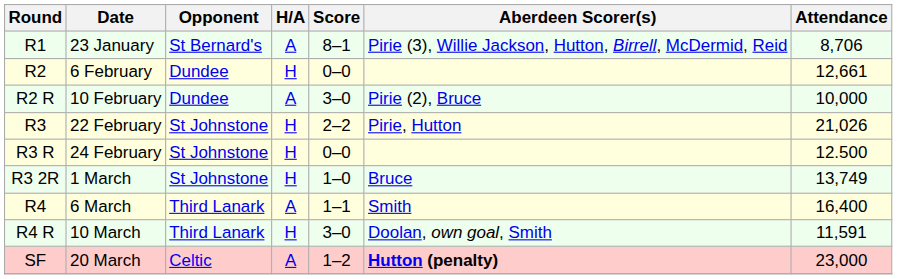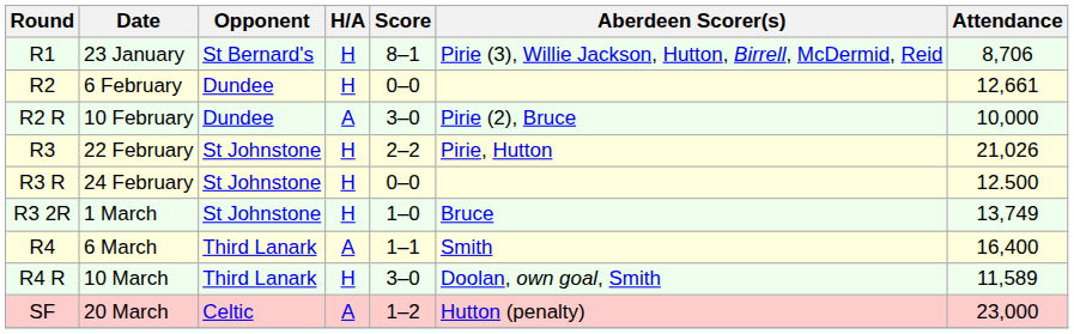R1 | H/A: A -> H
R4 R | Attendance: 11,591 -> 11,589
SF | Aberdeen Scorer(s): bold -> normal
